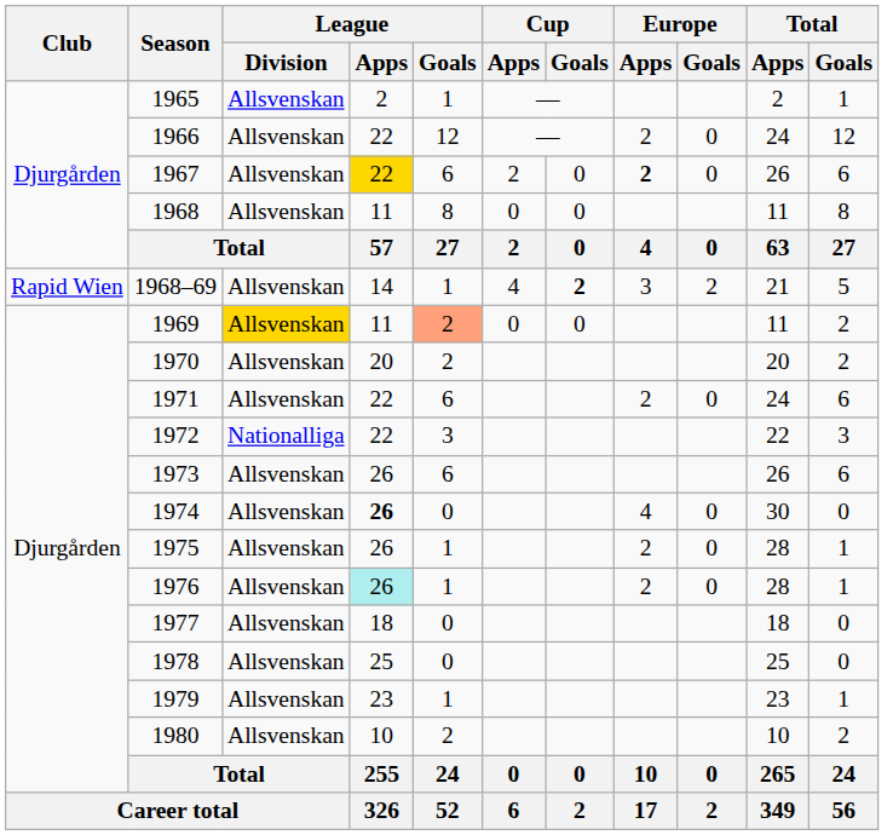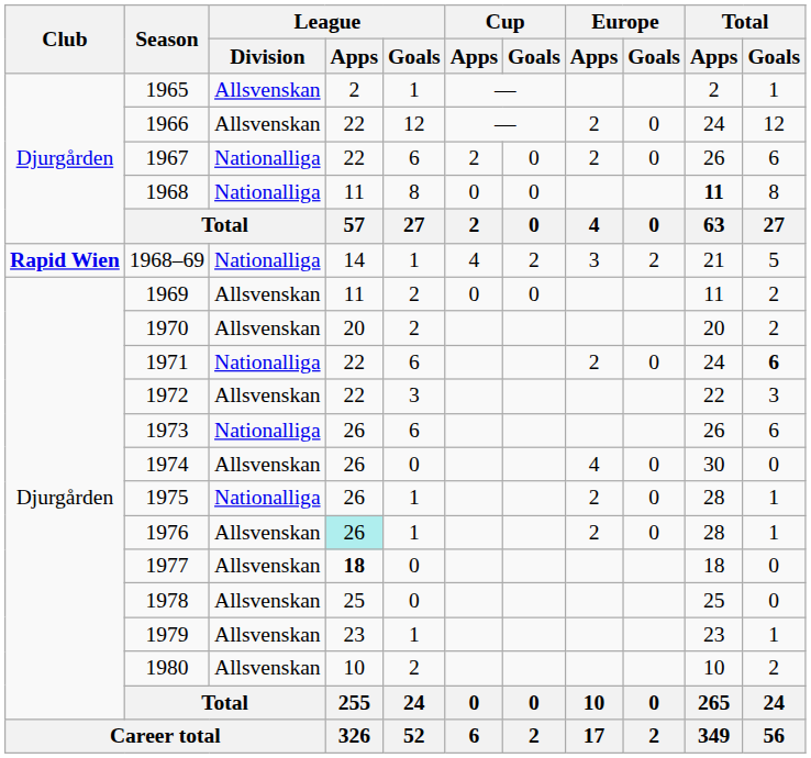1967 | League / Division: Allsvenskan -> Nationalliga
1967 | League / Apps: gold background -> no background
1967 | Europe / Apps: bold -> normal
1968 | League / Division: Allsvenskan -> Nationalliga
1968 | Total / Apps: normal -> bold
1968–69 | Club: normal -> bold
1968–69 | League / Division: Allsvenskan -> Nationalliga
1968–69 | Cup / Goals: bold -> normal
1969 | League / Division: gold background -> no background
1969 | League / Goals: lightsalmon background -> no background
1971 | League / Division: Allsvenskan -> Nationalliga
1971 | Total / Goals: normal -> bold
1972 | League / Division: Nationalliga -> Allsvenskan
1973 | League / Division: Allsvenskan -> Nationalliga
1974 | League / Apps: bold -> normal
1975 | League / Division: Allsvenskan -> Nationalliga
1977 | League / Apps: normal -> bold
